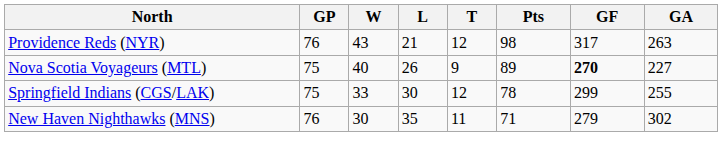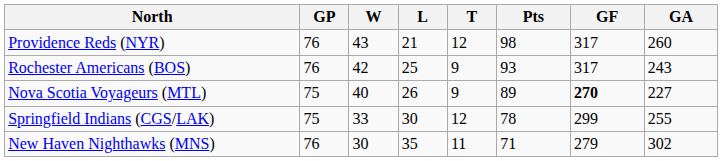Providence Reds (NYR) | GA: 263 -> 260
+ row: Rochester Americans (BOS) | 76 | 42 | 25 | 9 | 93 | 317 | 243
